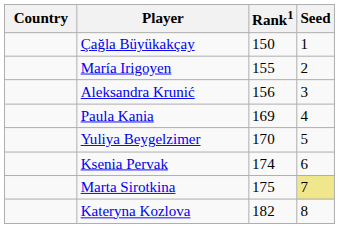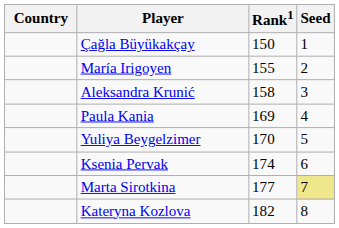Aleksandra Krunić | Rank1: 156 -> 158
Marta Sirotkina | Rank1: 175 -> 177
